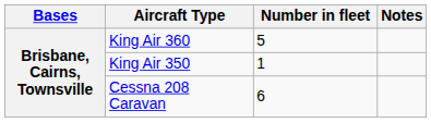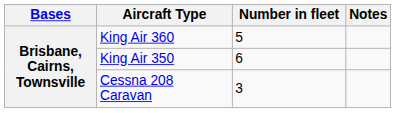King Air 350 | Number in fleet: 1 -> 6
Cessna 208 Caravan | Number in fleet: 6 -> 3
